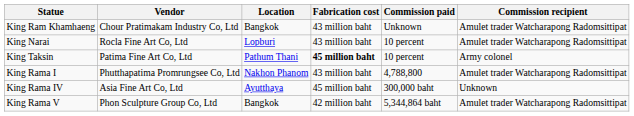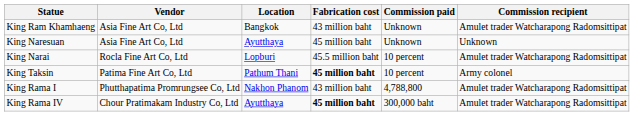King Ram Khamhaeng | Vendor: Chour Pratimakam Industry Co, Ltd -> Asia Fine Art Co, Ltd
+ row: King Naresuan | Asia Fine Art Co, Ltd | Ayutthaya | 45 million baht | Unknown | Unknown
King Narai | Fabrication cost: 43 million baht -> 45.5 million baht
King Rama IV | Vendor: Asia Fine Art Co, Ltd -> Chour Pratimakam Industry Co, Ltd
King Rama IV | Fabrication cost: normal -> bold
King Rama IV | Commission recipient: Unknown -> Amulet trader Watcharapong Radomsittipat
- row: King Rama V | Phon Sculpture Group Co, Ltd | Bangkok | 42 million baht | 5,344,864 baht | Amulet trader Watcharapong Radomsittipat
